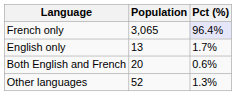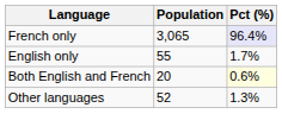English only | Population: 13 -> 55
Both English and French | Pct (%): no background -> lightyellow background
